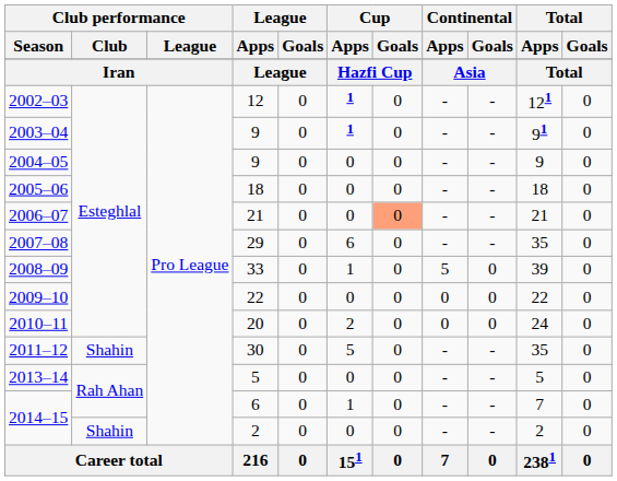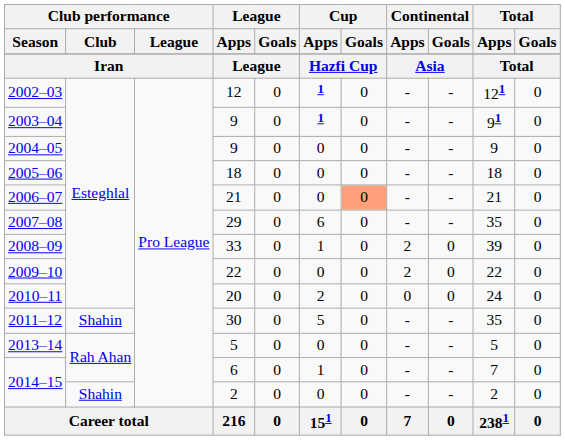2008–09 | Continental / Apps: 5 -> 2
2009–10 | Continental / Apps: 0 -> 2
